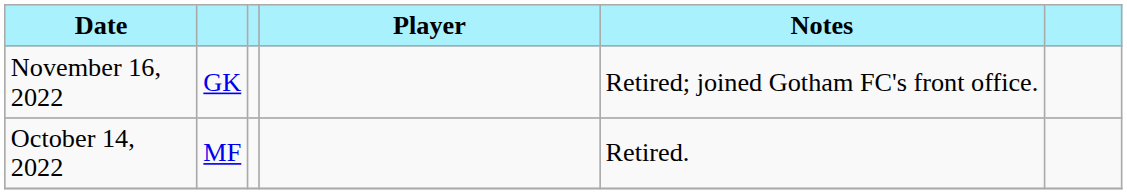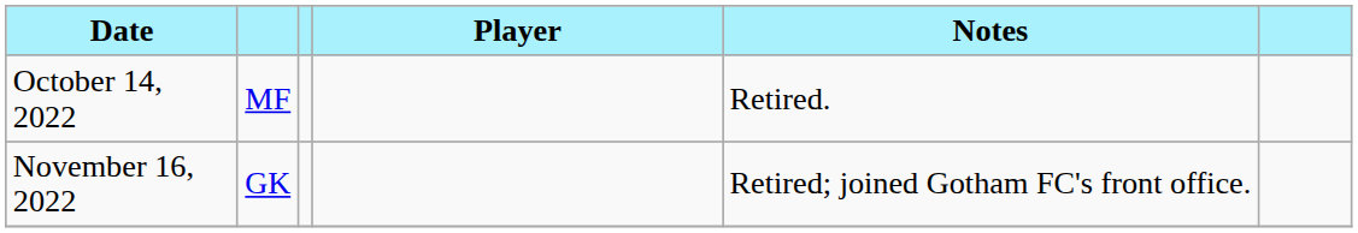rows swapped: October 14, 2022 <-> November 16, 2022
